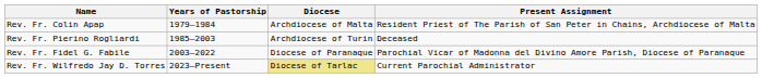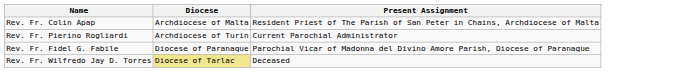- column: Years of Pastorship | 1979–1984 | 1985–2003 | 2003–2022 | 2023–Present
Rev. Fr. Pierino Rogliardi | Present Assignment: Deceased -> Current Parochial Administrator
Rev. Fr. Wilfredo Jay D. Torres | Present Assignment: Current Parochial Administrator -> Deceased
